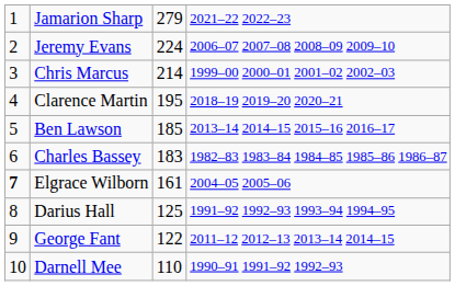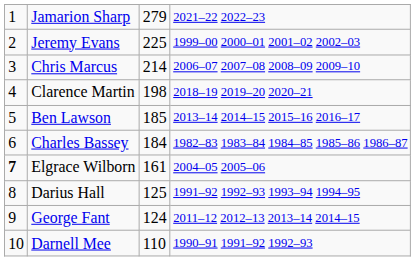Jeremy Evans | column 3: 224 -> 225
Jeremy Evans | column 4: 2006–07 2007–08 2008–09 2009–10 -> 1999–00 2000–01 2001–02 2002–03
Chris Marcus | column 4: 1999–00 2000–01 2001–02 2002–03 -> 2006–07 2007–08 2008–09 2009–10
Clarence Martin | column 3: 195 -> 198
Charles Bassey | column 3: 183 -> 184
George Fant | column 3: 122 -> 124
